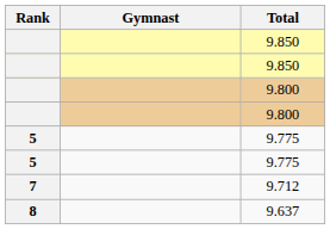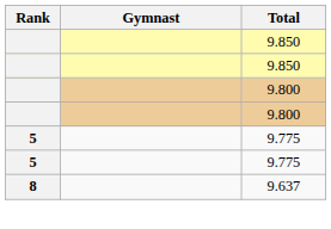- row: 7 | 9.712
